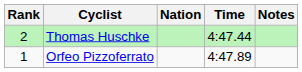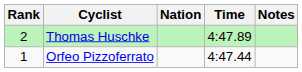Thomas Huschke | Time: 4:47.44 -> 4:47.89
Orfeo Pizzoferrato | Time: 4:47.89 -> 4:47.44
